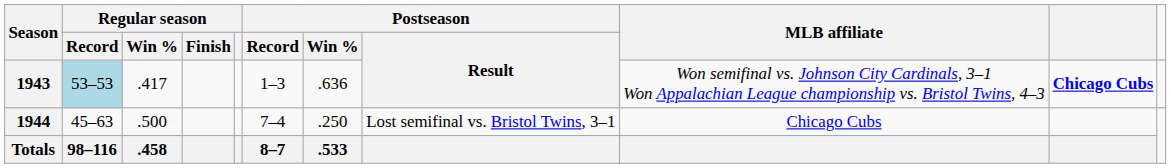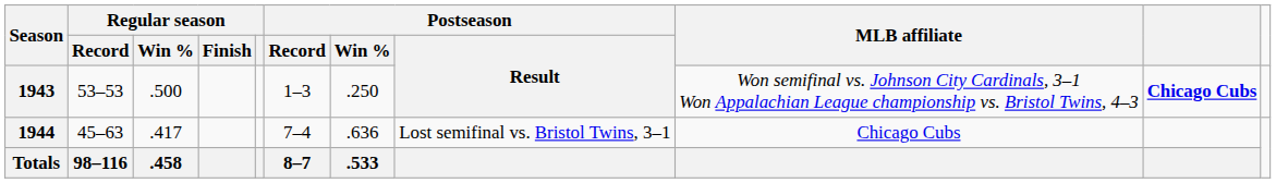1943 | Regular season / Record: lightblue background -> no background
1943 | Regular season / Win %: .417 -> .500
1943 | Postseason / Win %: .636 -> .250
1944 | Regular season / Win %: .500 -> .417
1944 | Postseason / Win %: .250 -> .636
